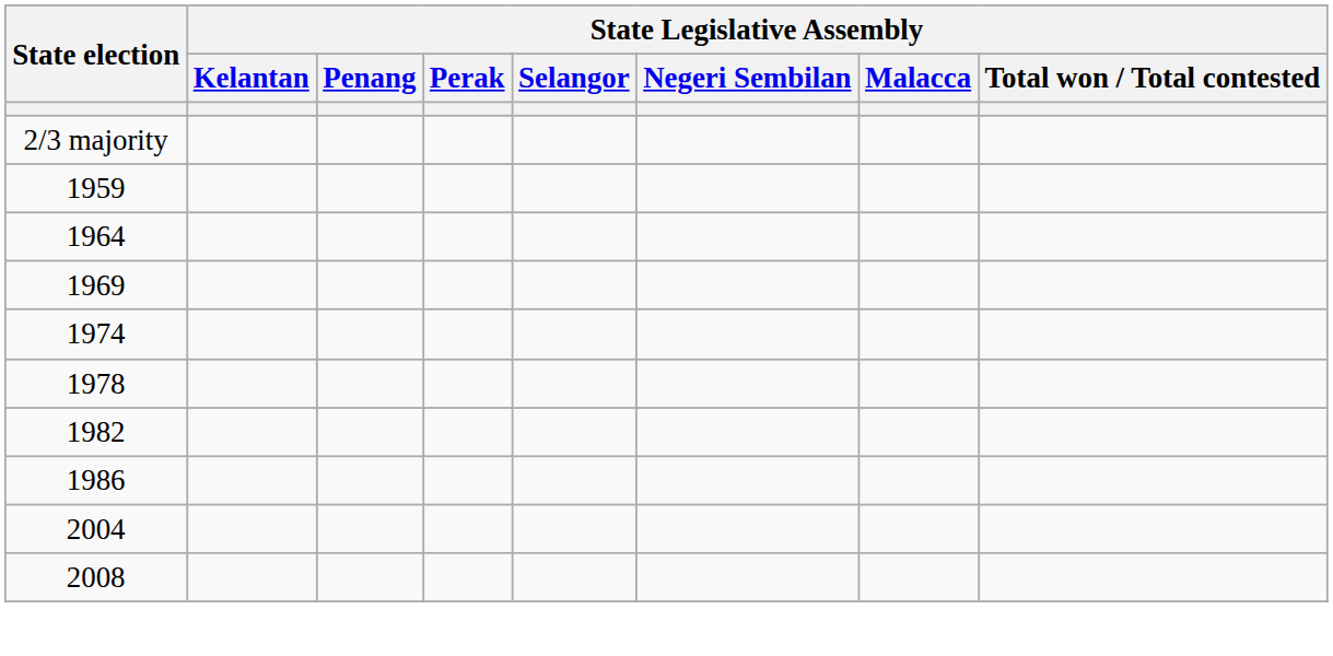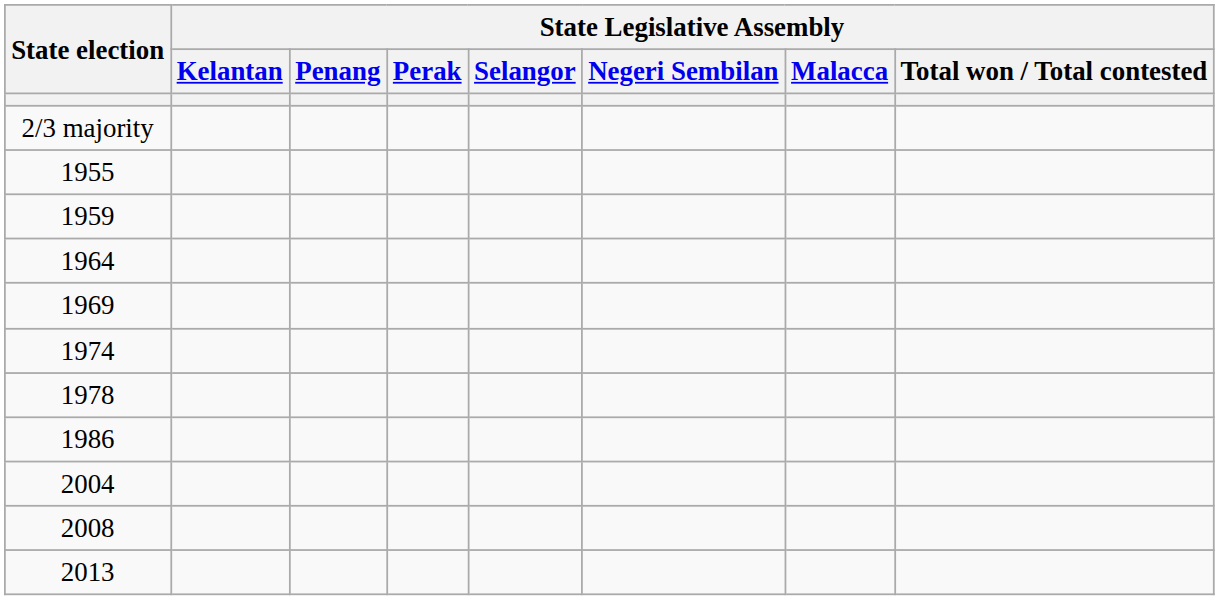+ row: 1955
- row: 1982
+ row: 2013
